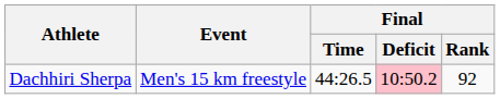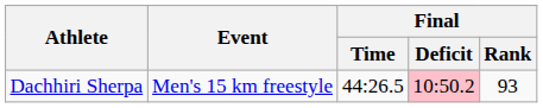Dachhiri Sherpa | Final / Rank: 92 -> 93
